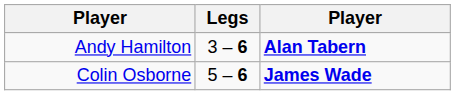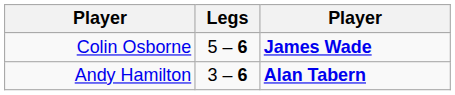rows swapped: Colin Osborne <-> Andy Hamilton
